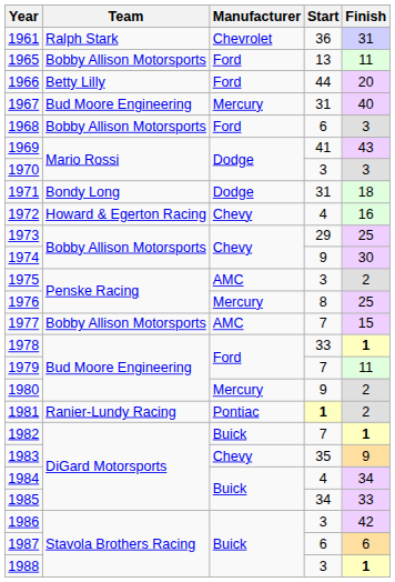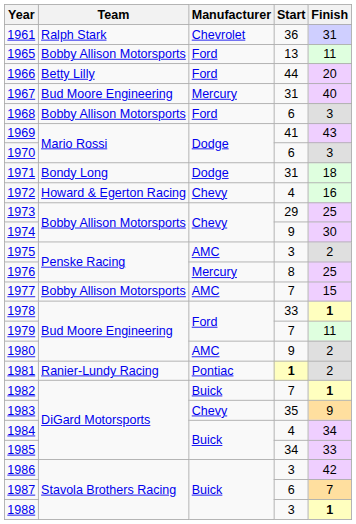1970 | Start: 3 -> 6
1980 | Manufacturer: Mercury -> AMC
1987 | Finish: 6 -> 7
